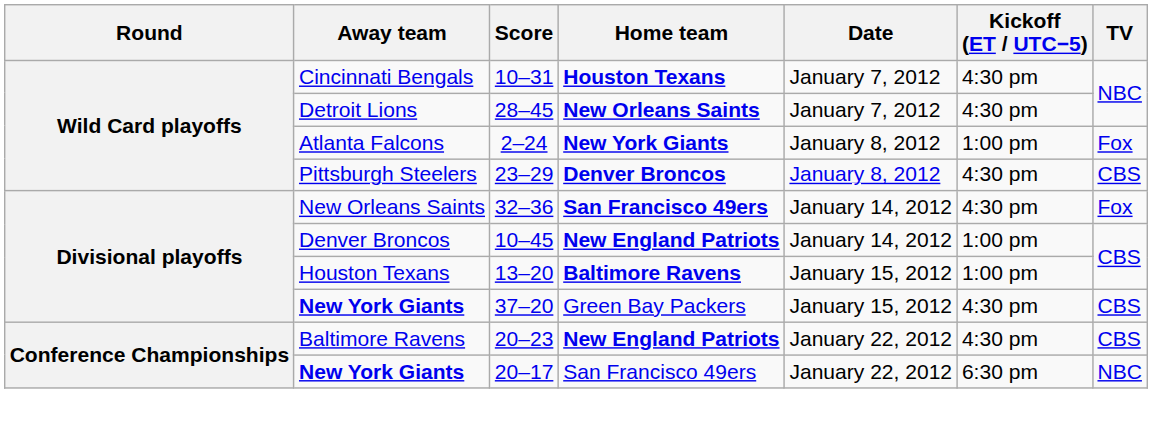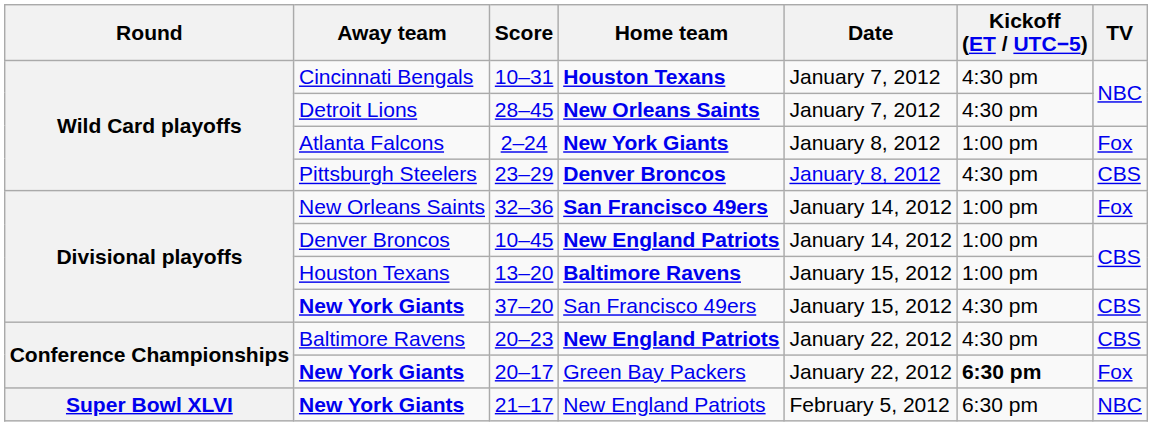32–36 | Kickoff (ET / UTC−5): 4:30 pm -> 1:00 pm
37–20 | Home team: Green Bay Packers -> San Francisco 49ers
20–17 | Home team: San Francisco 49ers -> Green Bay Packers
20–17 | Kickoff (ET / UTC−5): normal -> bold
20–17 | TV: NBC -> Fox
+ row: Super Bowl XLVI | New York Giants | 21–17 | New England Patriots | February 5, 2012 | 6:30 pm | NBC
